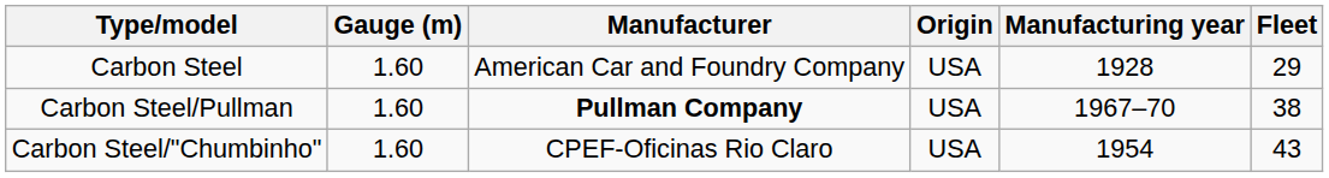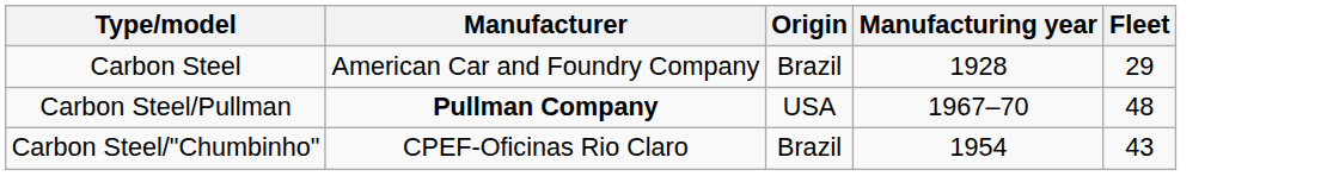- column: Gauge (m) | 1.60 | 1.60 | 1.60
Carbon Steel | Origin: USA -> Brazil
Carbon Steel/Pullman | Fleet: 38 -> 48
Carbon Steel/"Chumbinho" | Origin: USA -> Brazil
